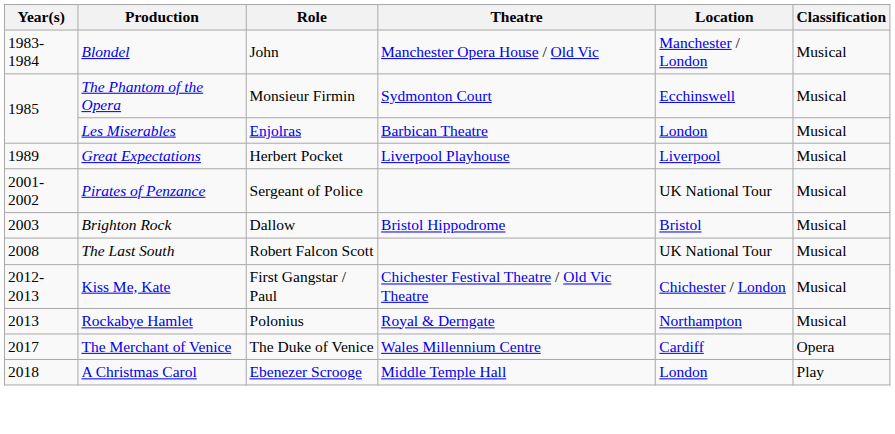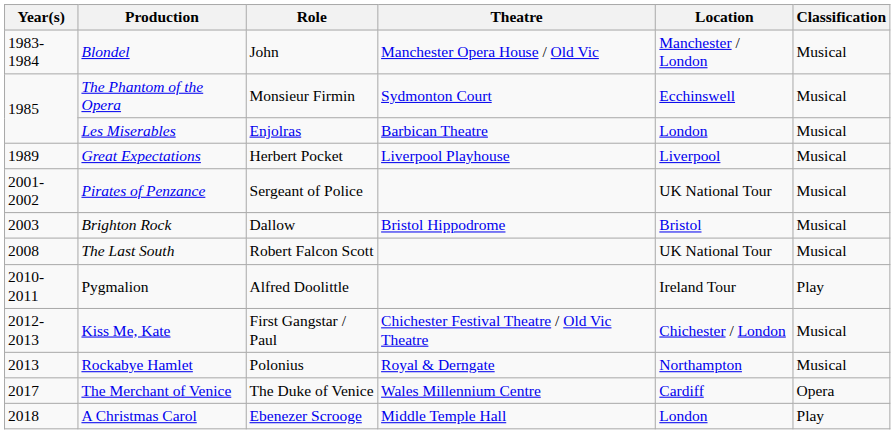+ row: 2010-2011 | Pygmalion | Alfred Doolittle | Ireland Tour | Play
